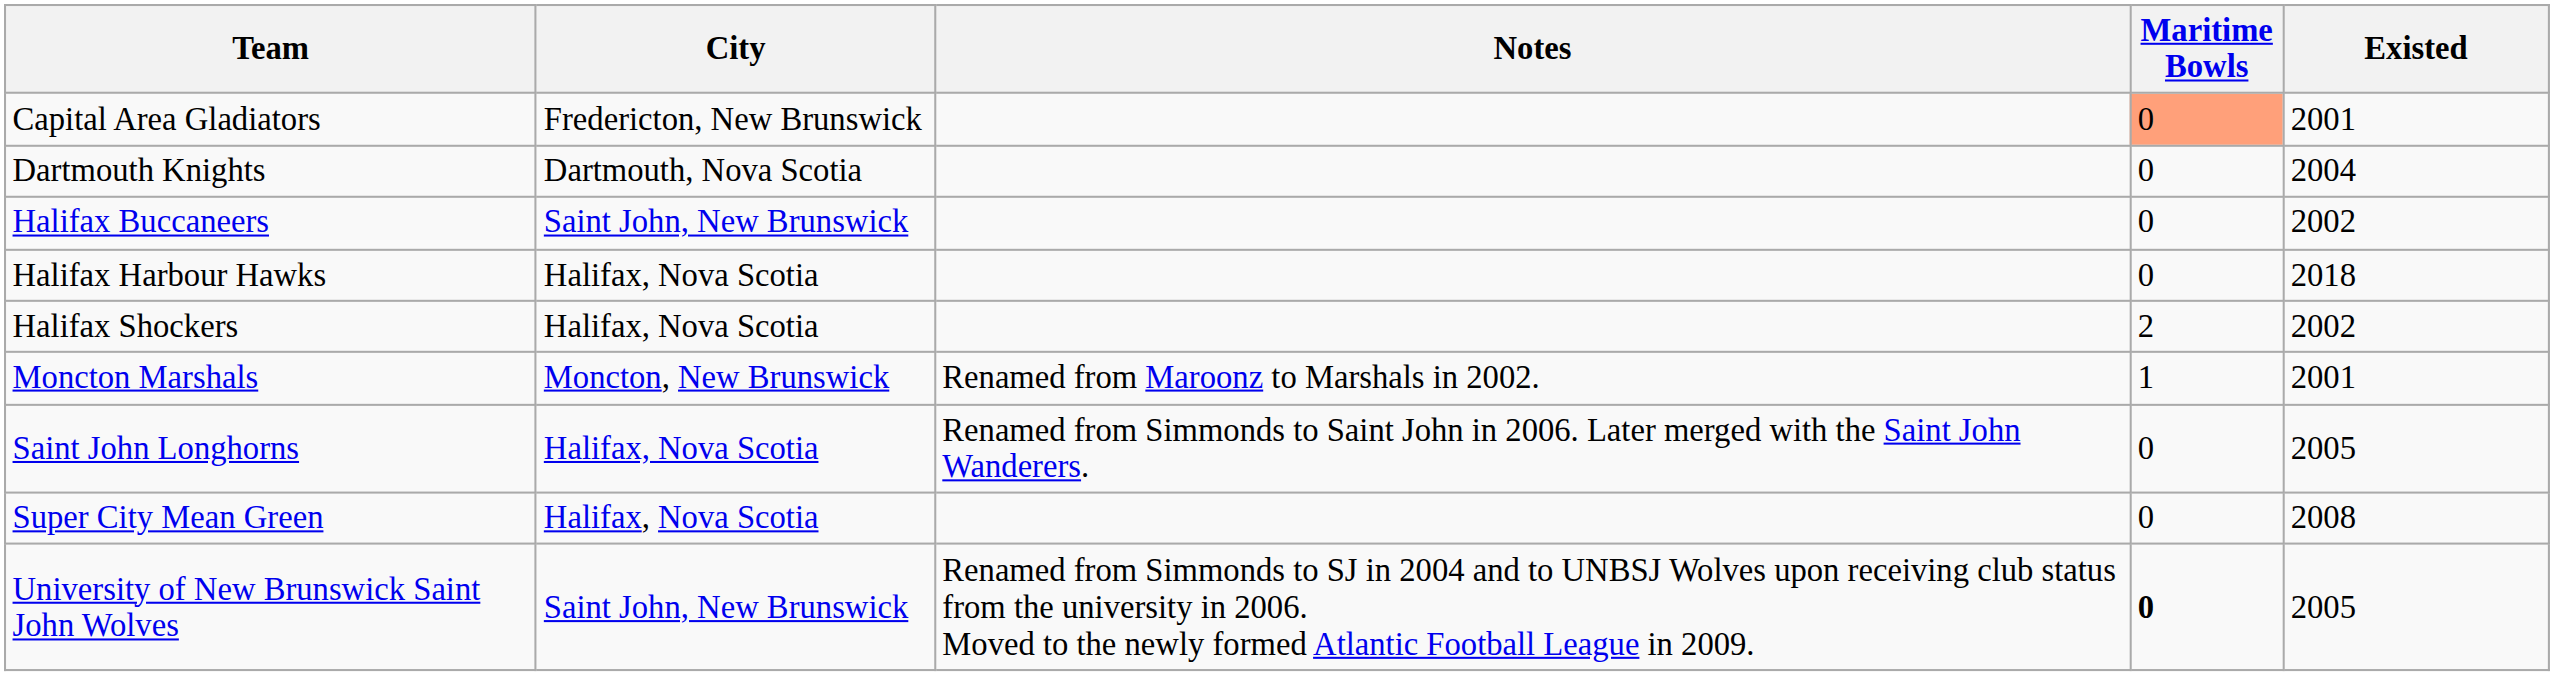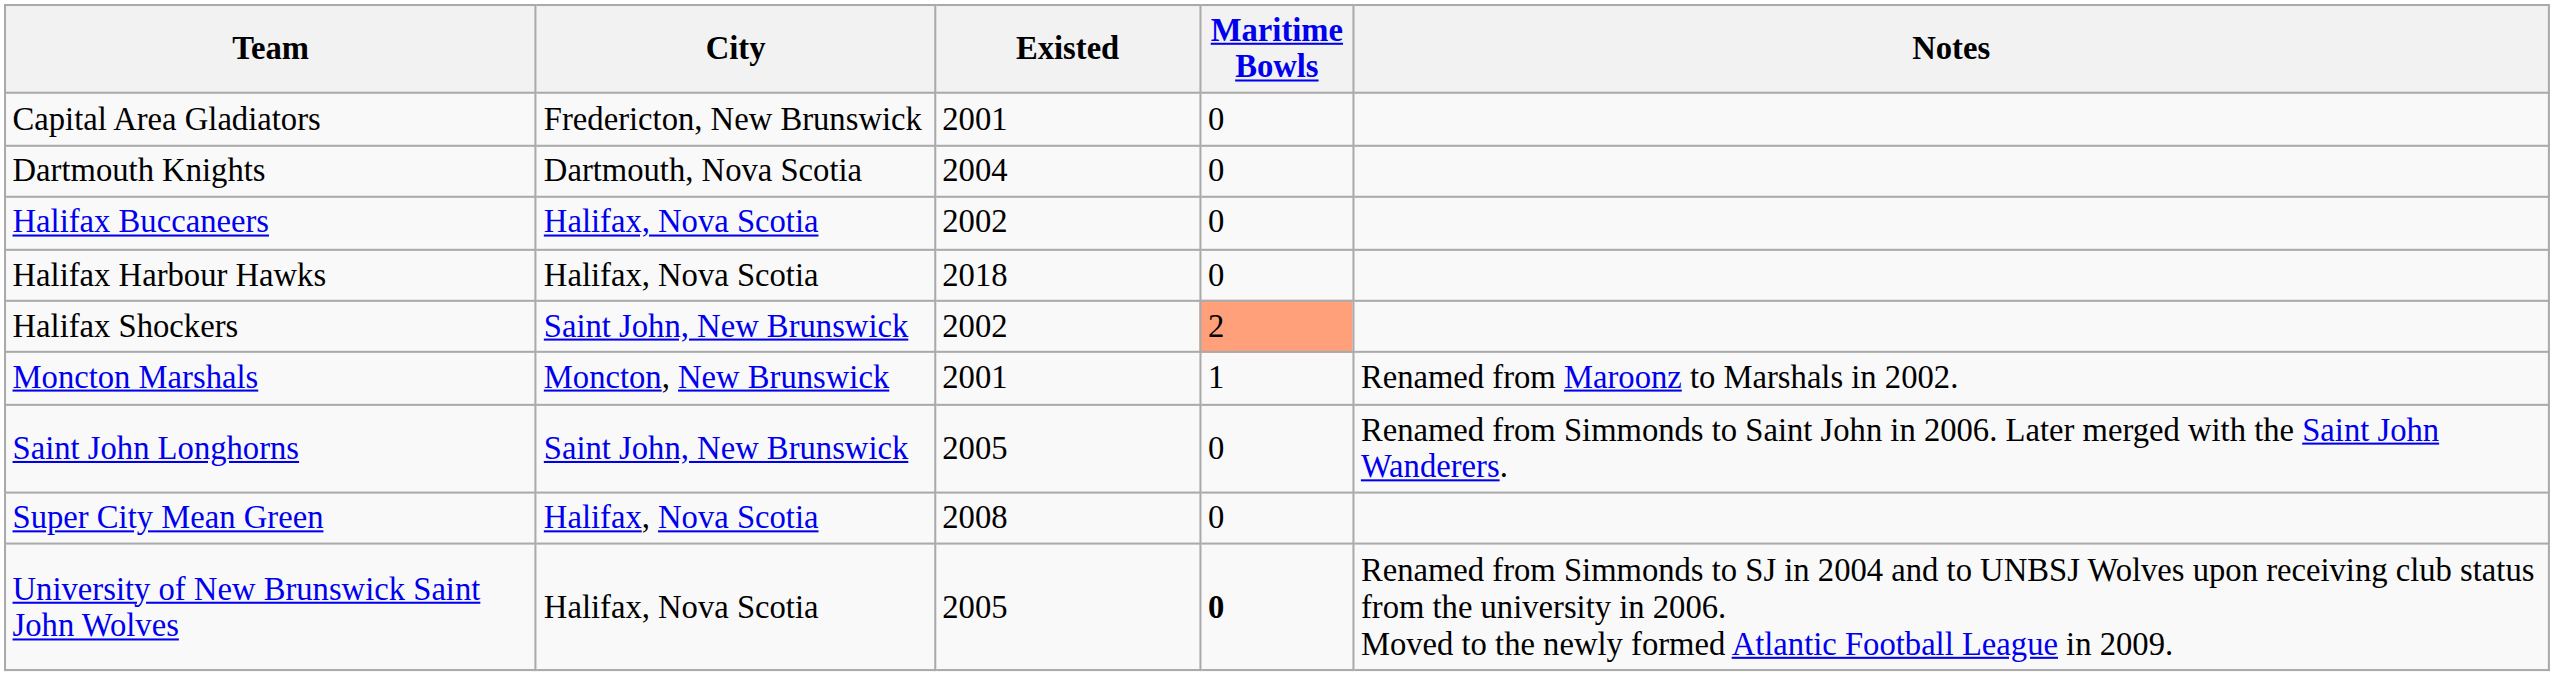columns swapped: Existed <-> Notes
Capital Area Gladiators | Maritime Bowls: lightsalmon background -> no background
Halifax Buccaneers | City: Saint John, New Brunswick -> Halifax, Nova Scotia
Halifax Shockers | City: Halifax, Nova Scotia -> Saint John, New Brunswick
Halifax Shockers | Maritime Bowls: no background -> lightsalmon background
Saint John Longhorns | City: Halifax, Nova Scotia -> Saint John, New Brunswick
University of New Brunswick Saint John Wolves | City: Saint John, New Brunswick -> Halifax, Nova Scotia
